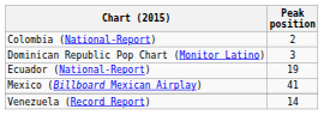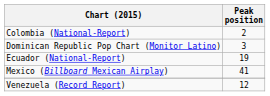Venezuela (Record Report) | Peak position: 14 -> 12
